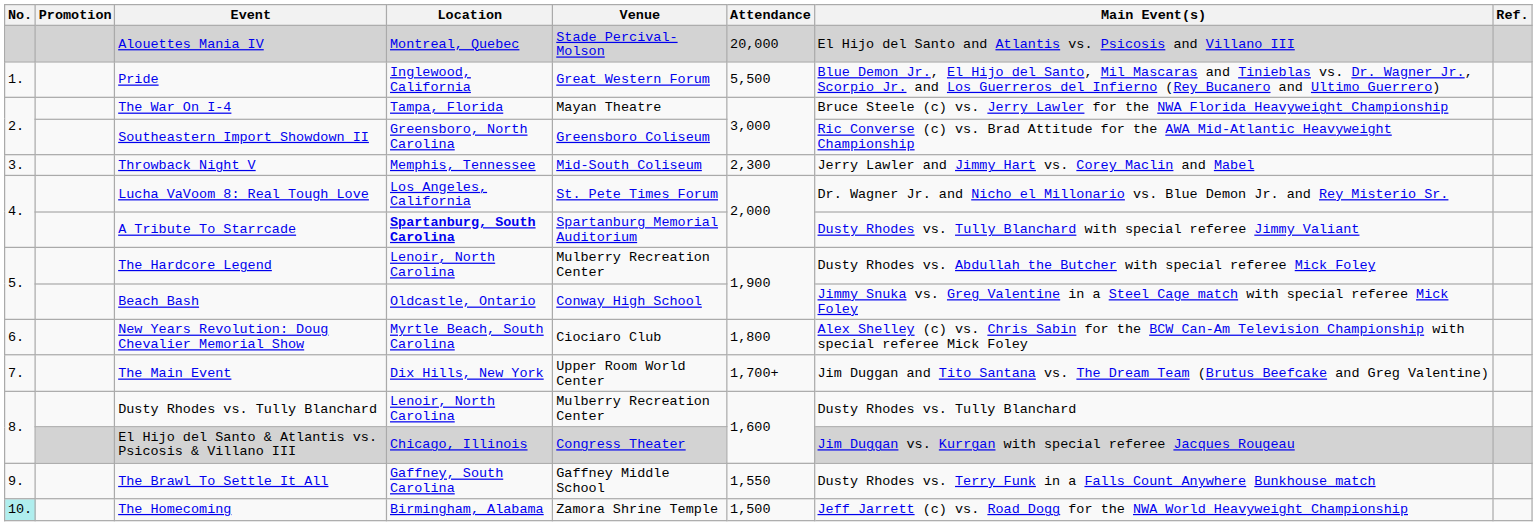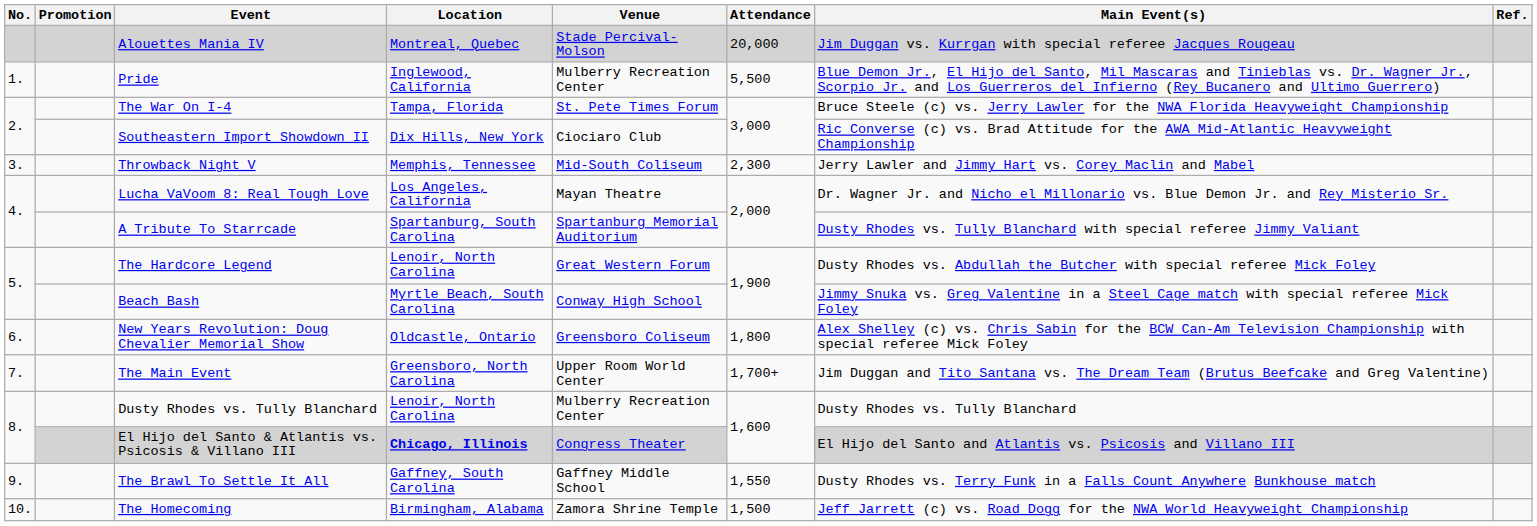Alouettes Mania IV | Main Event(s): El Hijo del Santo and Atlantis vs. Psicosis and Villano III -> Jim Duggan vs. Kurrgan with special referee Jacques Rougeau
Pride | Venue: Great Western Forum -> Mulberry Recreation Center
The War On I-4 | Venue: Mayan Theatre -> St. Pete Times Forum
Southeastern Import Showdown II | Location: Greensboro, North Carolina -> Dix Hills, New York
Southeastern Import Showdown II | Venue: Greensboro Coliseum -> Ciociaro Club
Lucha VaVoom 8: Real Tough Love | Venue: St. Pete Times Forum -> Mayan Theatre
A Tribute To Starrcade | Location: bold -> normal
The Hardcore Legend | Venue: Mulberry Recreation Center -> Great Western Forum
Beach Bash | Location: Oldcastle, Ontario -> Myrtle Beach, South Carolina
New Years Revolution: Doug Chevalier Memorial Show | Location: Myrtle Beach, South Carolina -> Oldcastle, Ontario
New Years Revolution: Doug Chevalier Memorial Show | Venue: Ciociaro Club -> Greensboro Coliseum
The Main Event | Location: Dix Hills, New York -> Greensboro, North Carolina
El Hijo del Santo & Atlantis vs. Psicosis & Villano III | Location: normal -> bold
El Hijo del Santo & Atlantis vs. Psicosis & Villano III | Main Event(s): Jim Duggan vs. Kurrgan with special referee Jacques Rougeau -> El Hijo del Santo and Atlantis vs. Psicosis and Villano III
The Homecoming | No.: paleturquoise background -> no background
